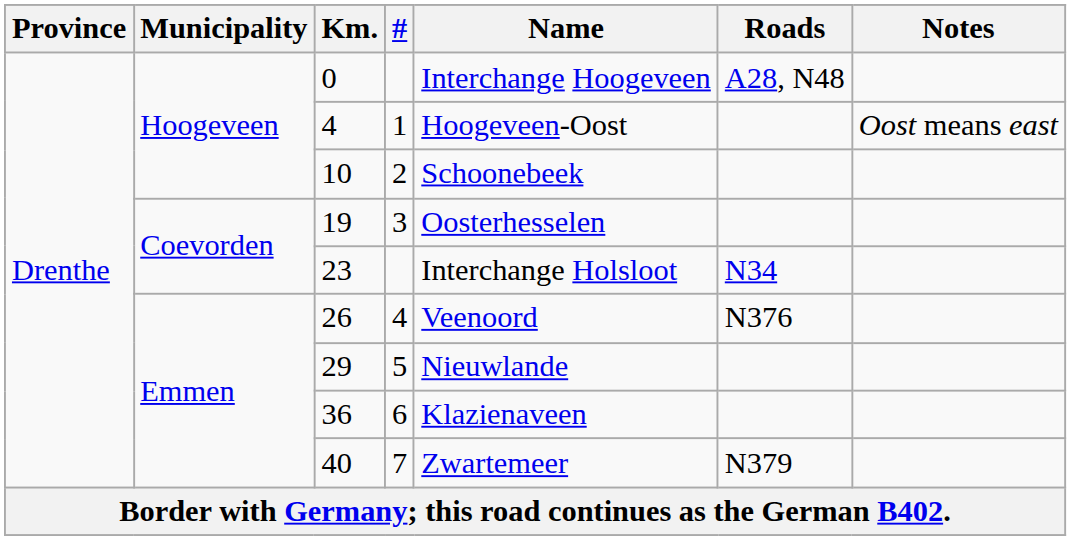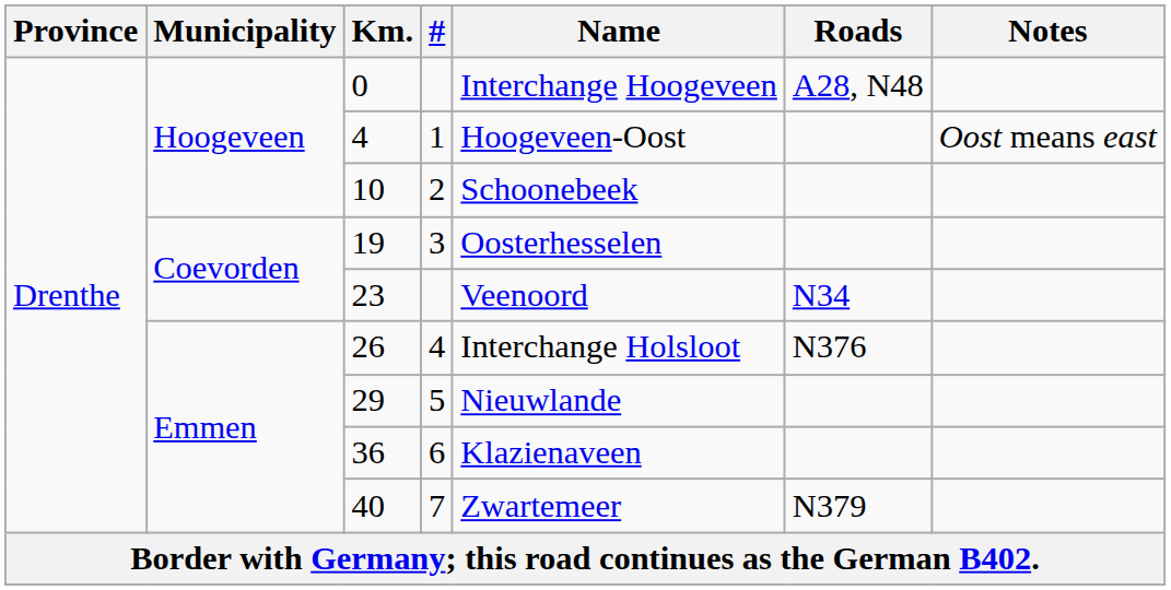23 | Name: Interchange Holsloot -> Veenoord
26 | Name: Veenoord -> Interchange Holsloot
